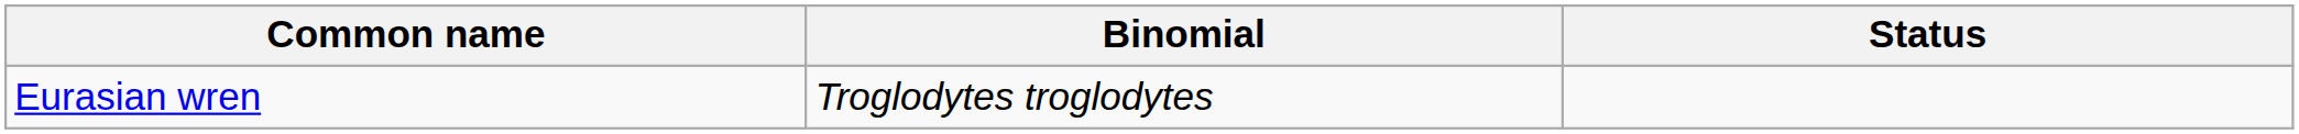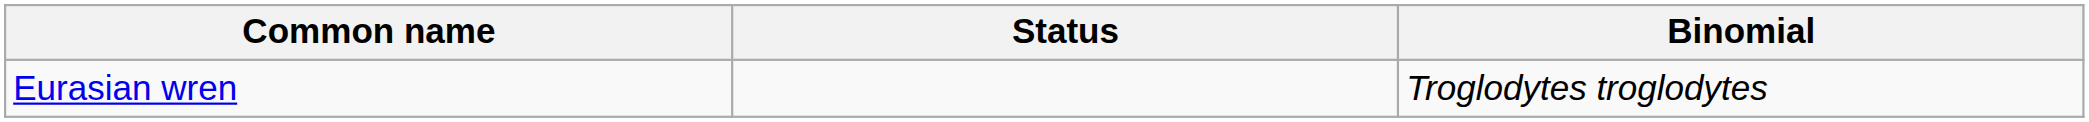columns swapped: Binomial <-> Status
